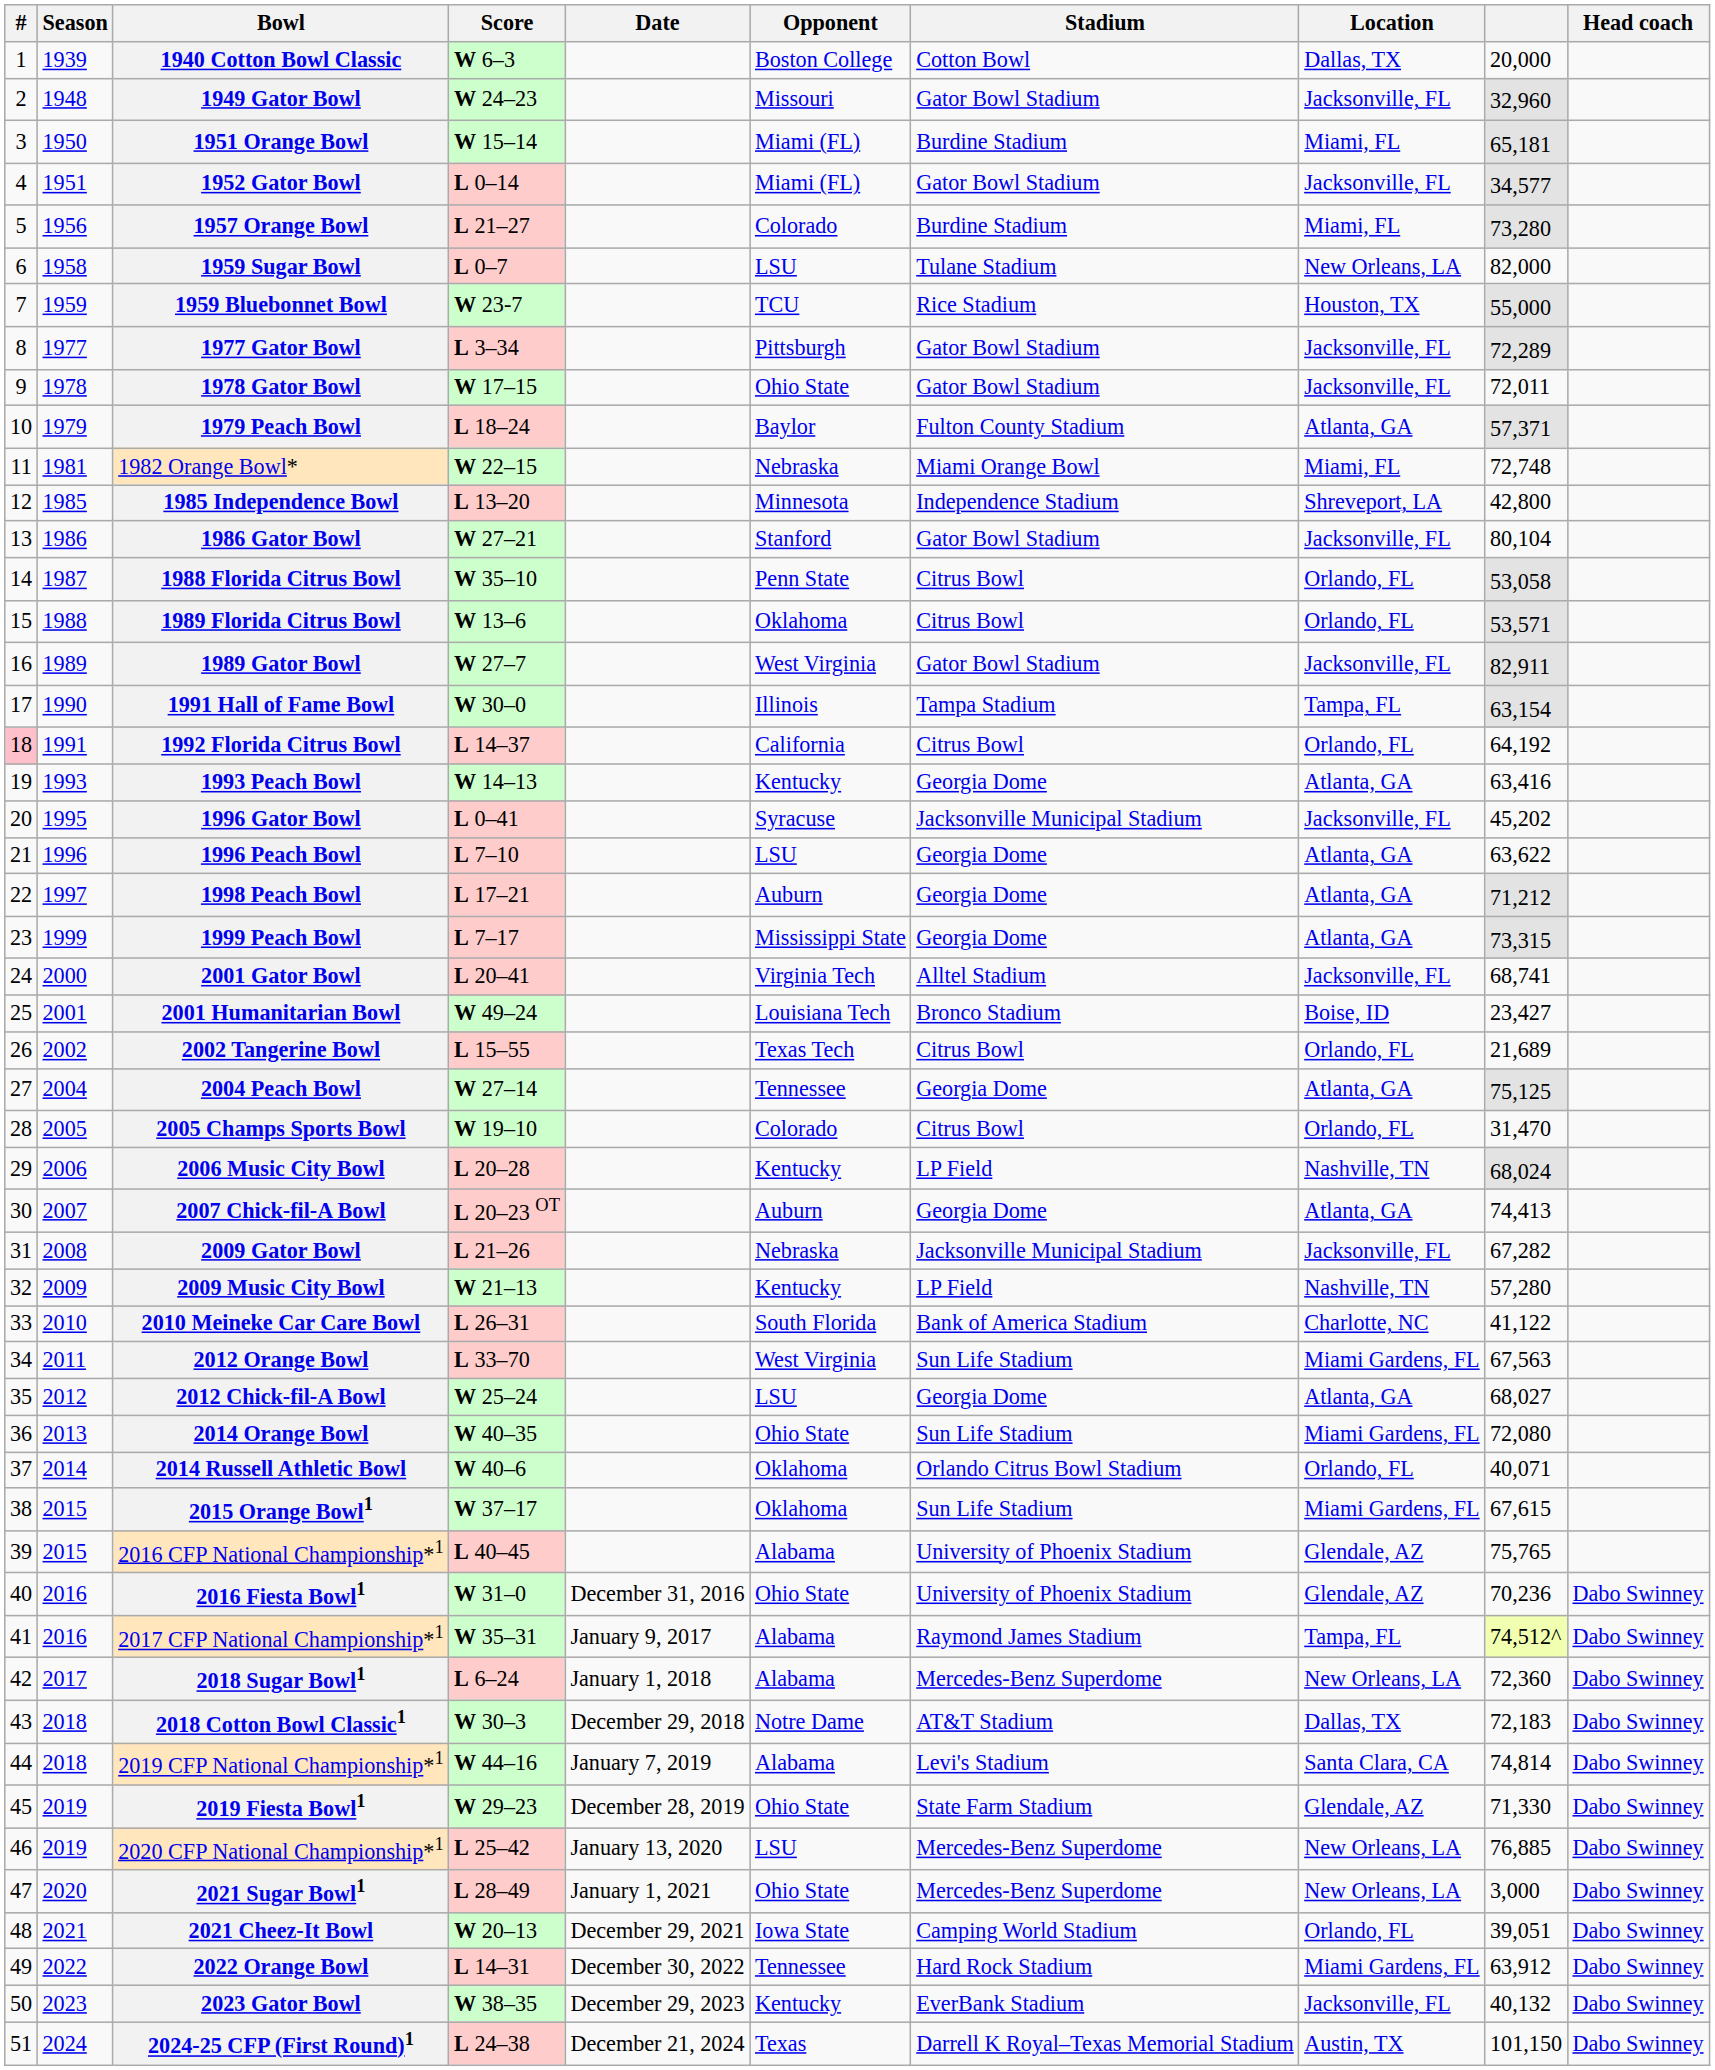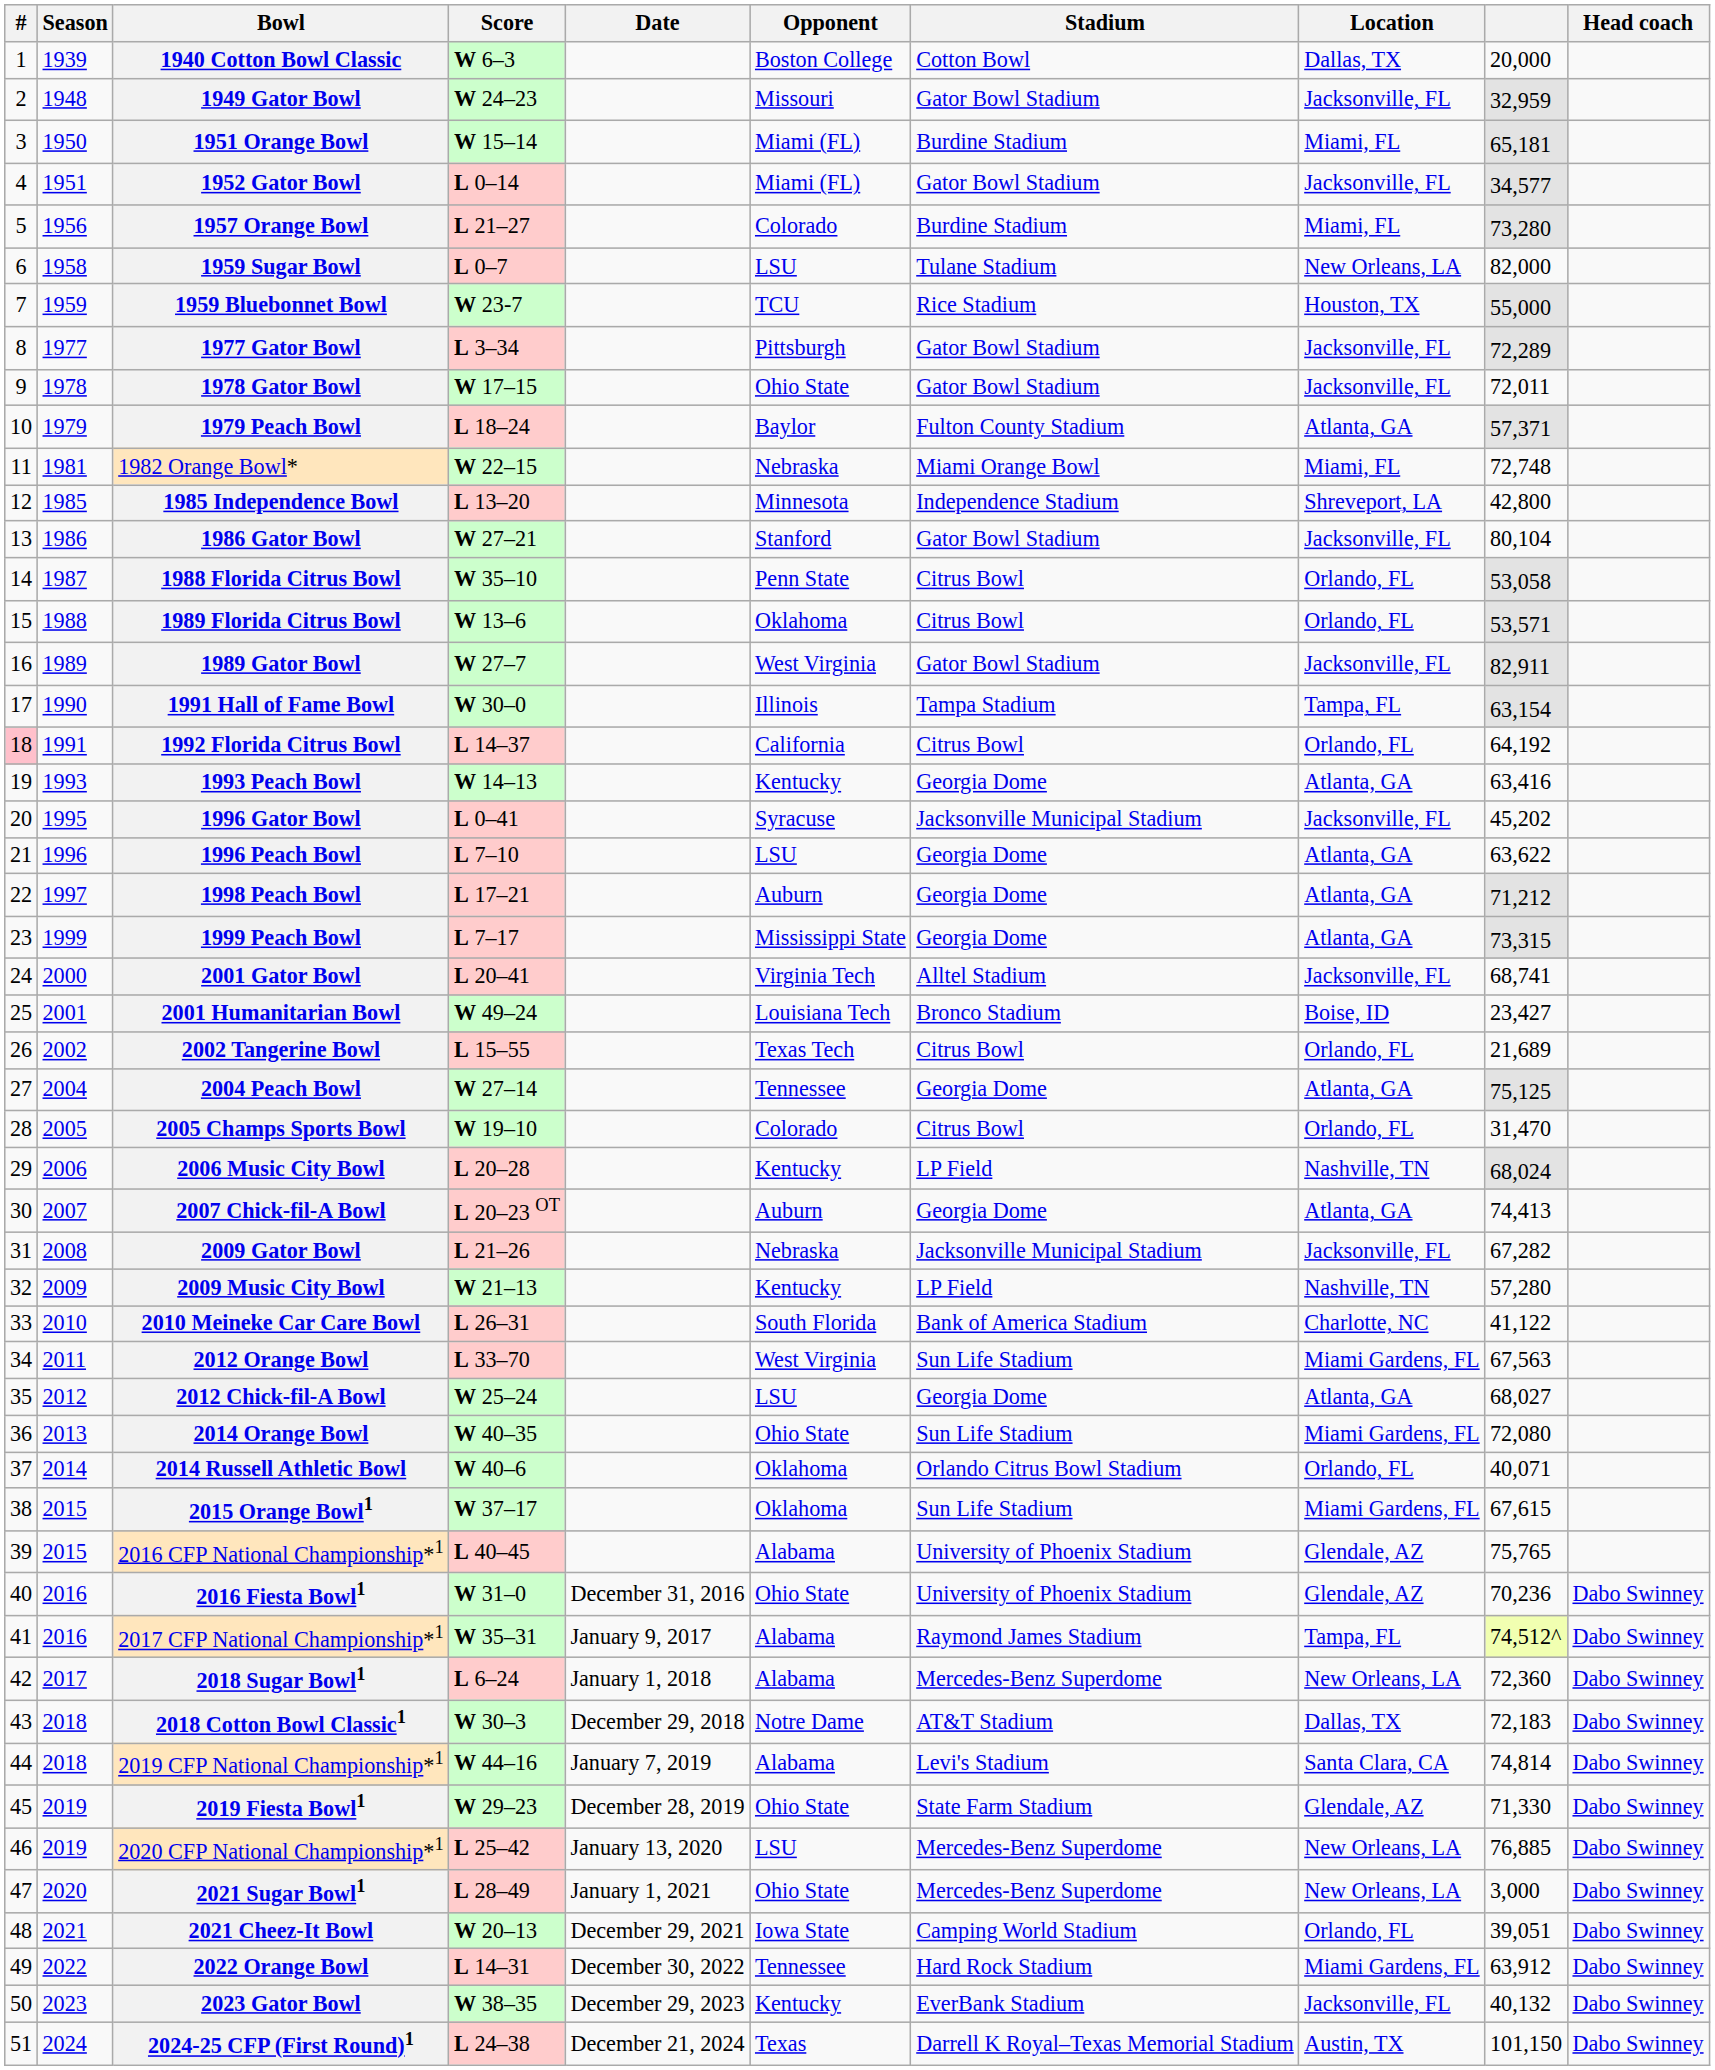1949 Gator Bowl | column 9: 32,960 -> 32,959
